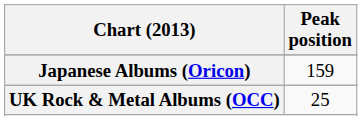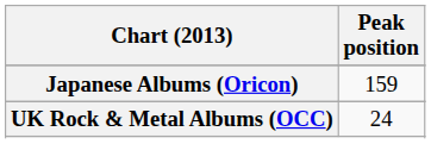UK Rock & Metal Albums (OCC) | Peak position: 25 -> 24
